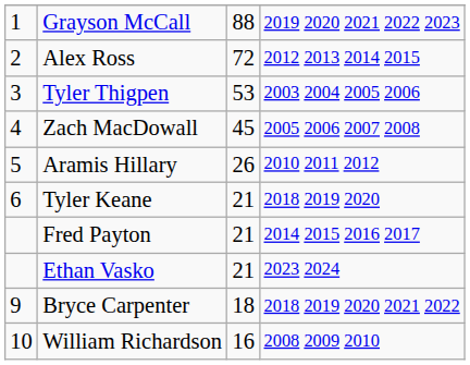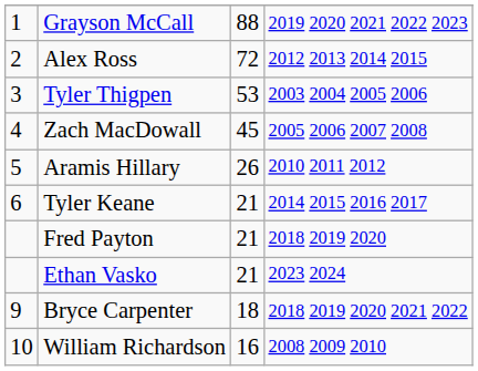Tyler Keane | column 4: 2018 2019 2020 -> 2014 2015 2016 2017
Fred Payton | column 4: 2014 2015 2016 2017 -> 2018 2019 2020
